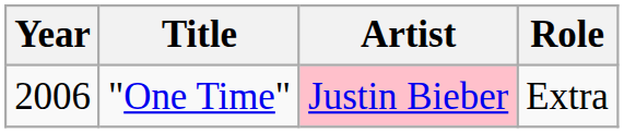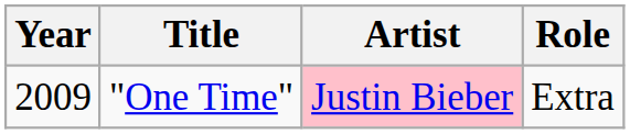"One Time" | Year: 2006 -> 2009
